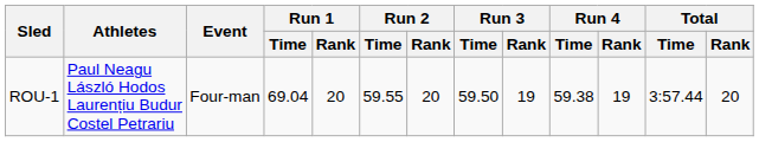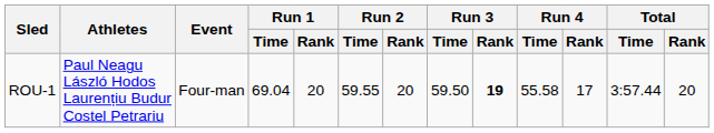ROU-1 | Run 3 / Rank: normal -> bold
ROU-1 | Run 4 / Time: 59.38 -> 55.58
ROU-1 | Run 4 / Rank: 19 -> 17
